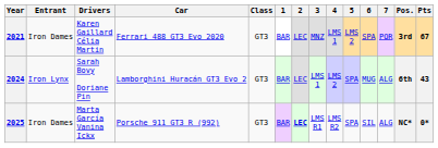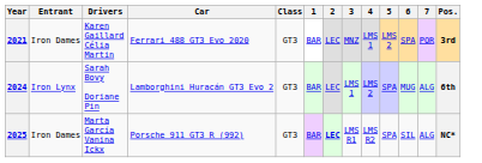- column: Pts | 67 | 43 | 0*
